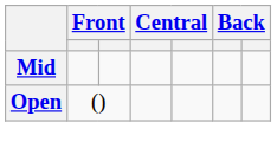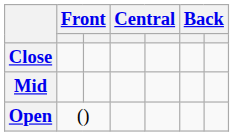+ row: Close
